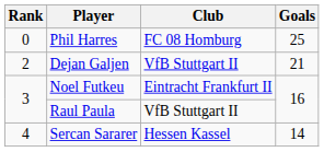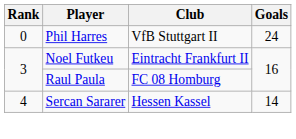Phil Harres | Club: FC 08 Homburg -> VfB Stuttgart II
Phil Harres | Goals: 25 -> 24
- row: 2 | Dejan Galjen | VfB Stuttgart II | 21
Raul Paula | Club: VfB Stuttgart II -> FC 08 Homburg
